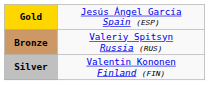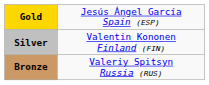rows swapped: Silver <-> Bronze
